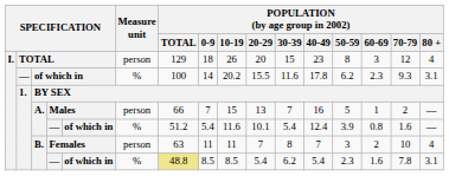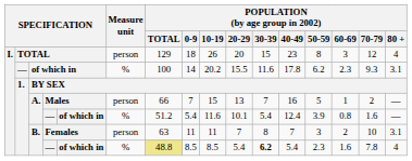Females | POPULATION (by age group in 2002) / 80 +: 4 -> 3.1
B. / — | POPULATION (by age group in 2002) / 30-39: normal -> bold
B. / — | POPULATION (by age group in 2002) / 80 +: 3.1 -> 4
